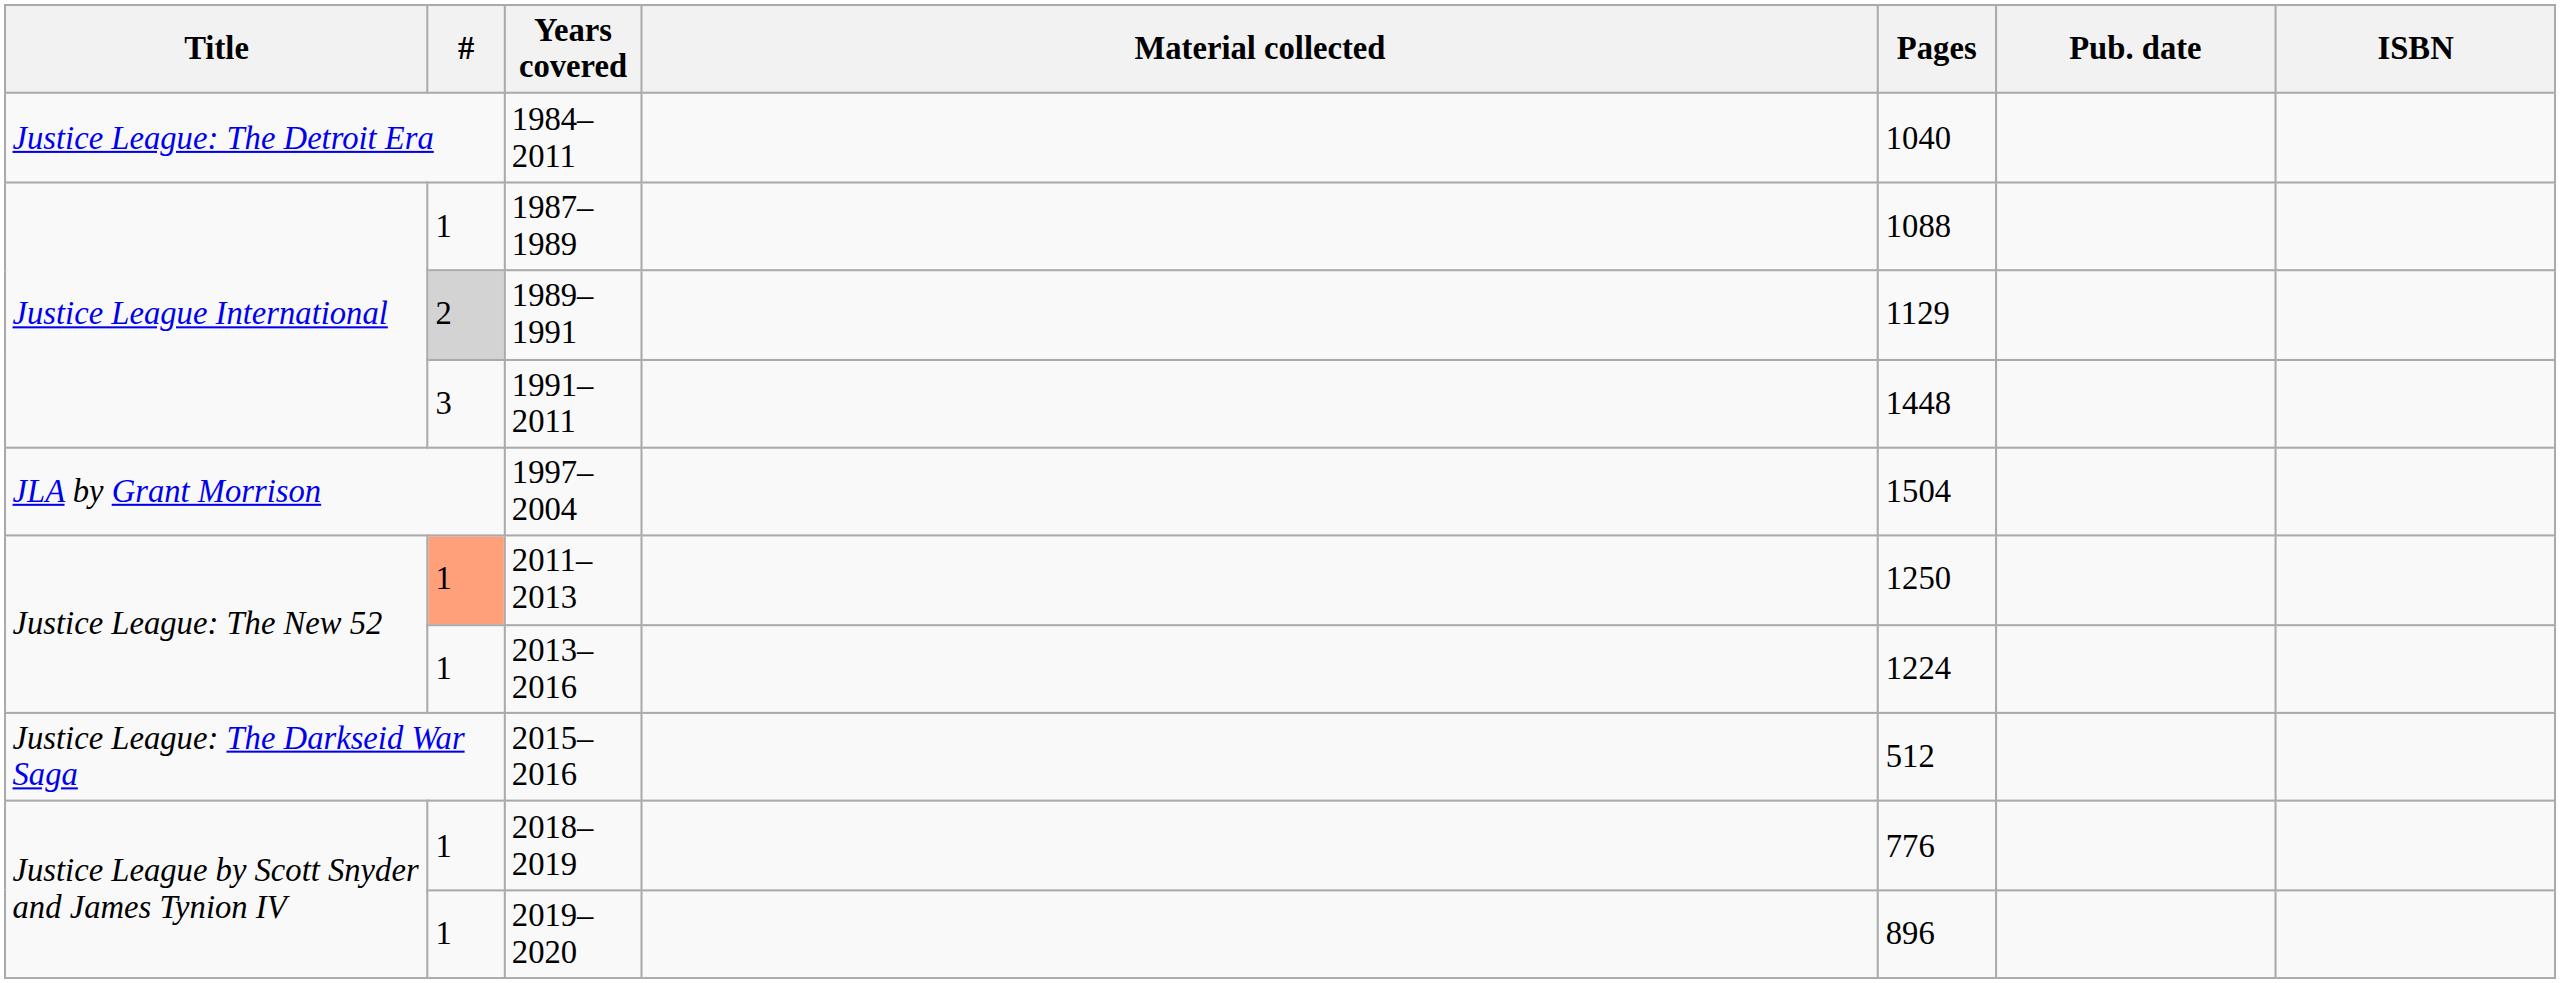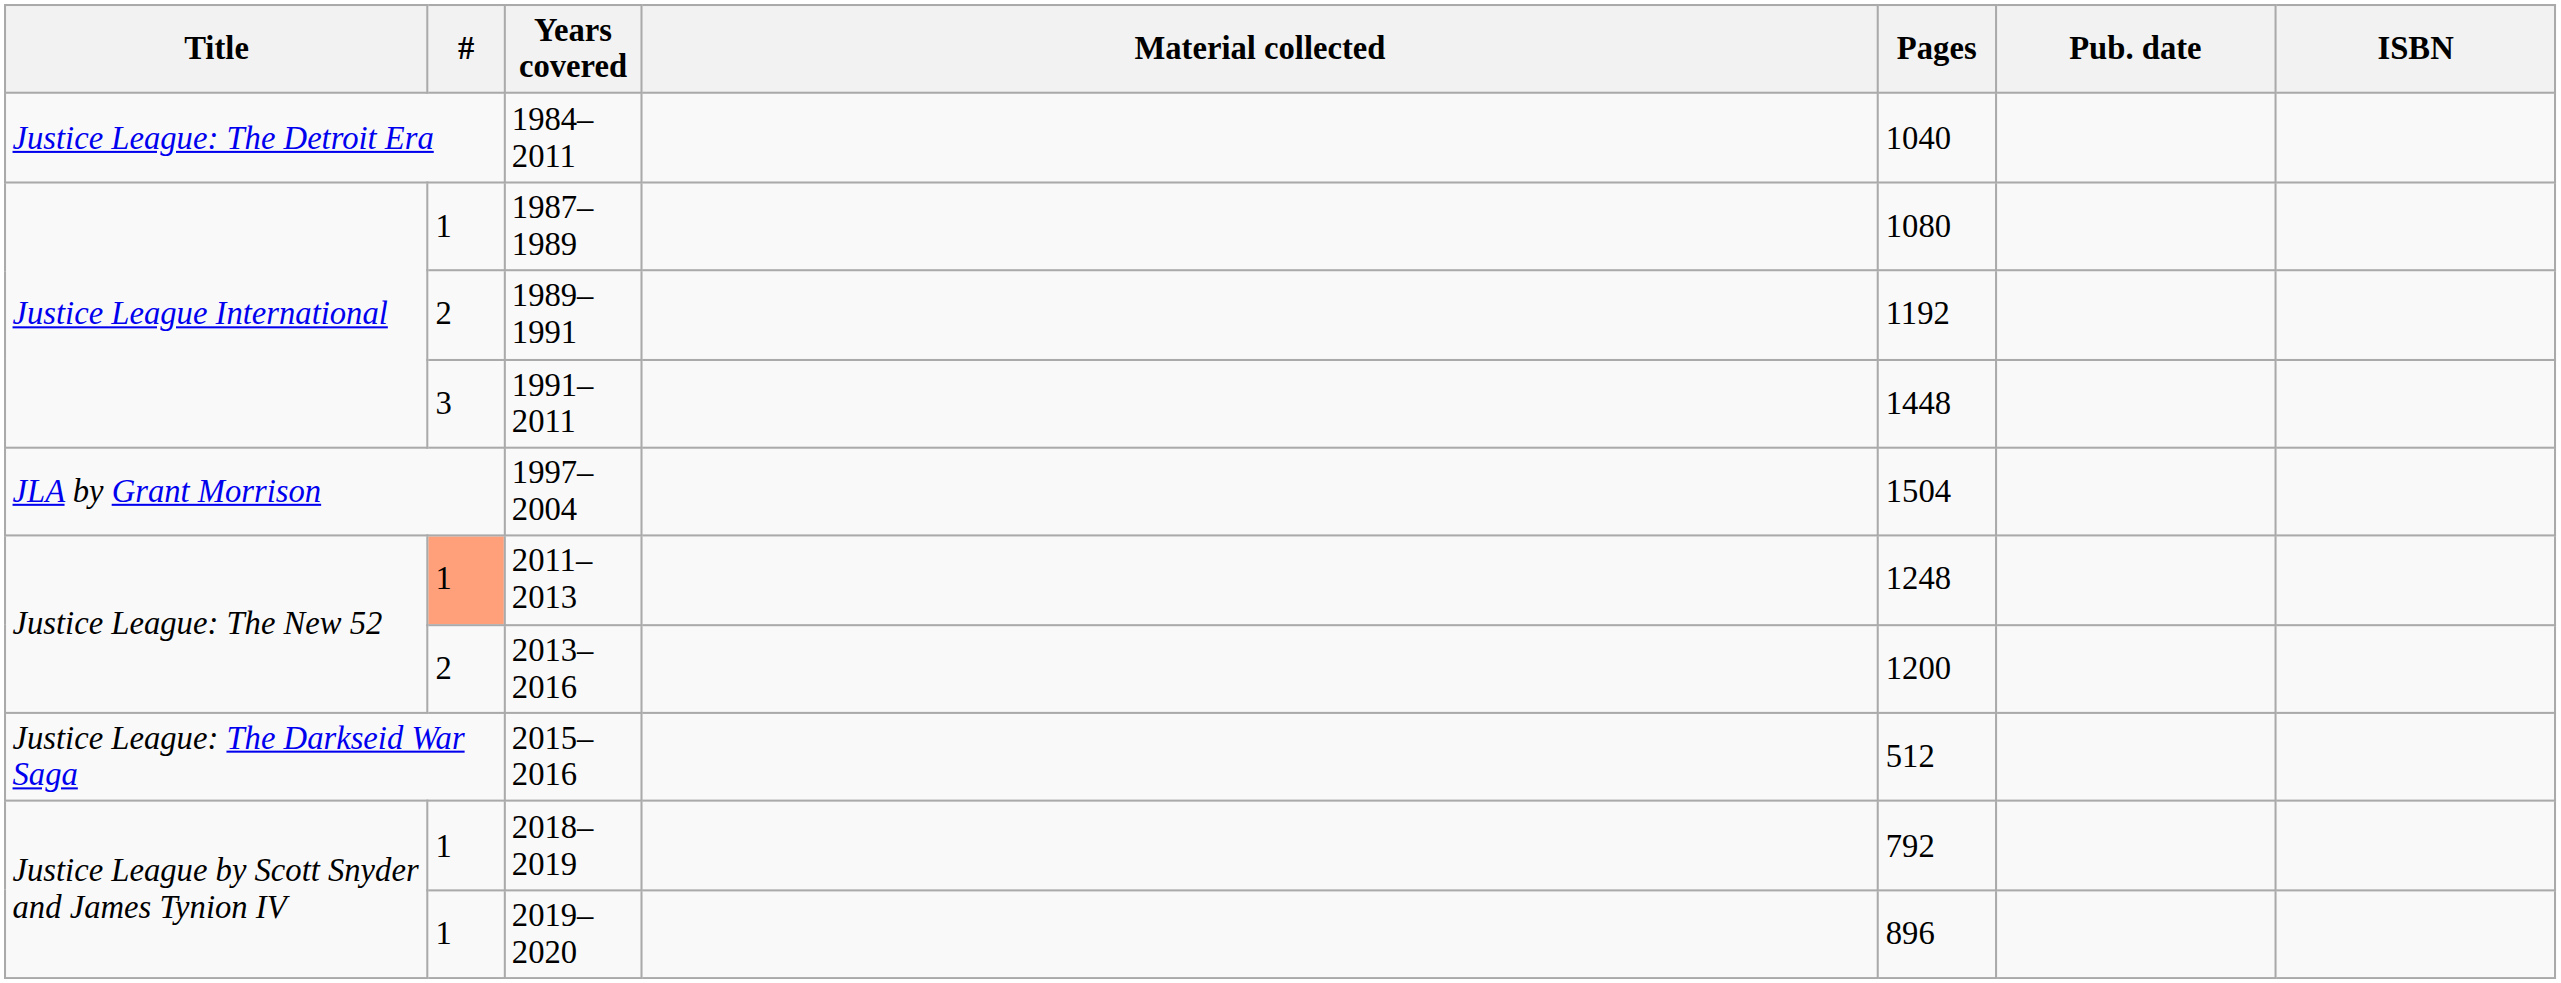1987–1989 | Pages: 1088 -> 1080
1989–1991 | #: lightgrey background -> no background
1989–1991 | Pages: 1129 -> 1192
2011–2013 | Pages: 1250 -> 1248
2013–2016 | #: 1 -> 2
2013–2016 | Pages: 1224 -> 1200
2018–2019 | Pages: 776 -> 792
